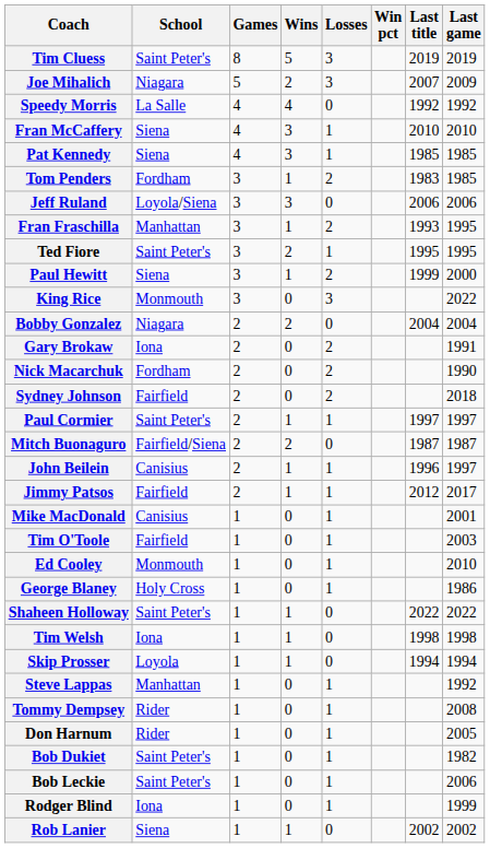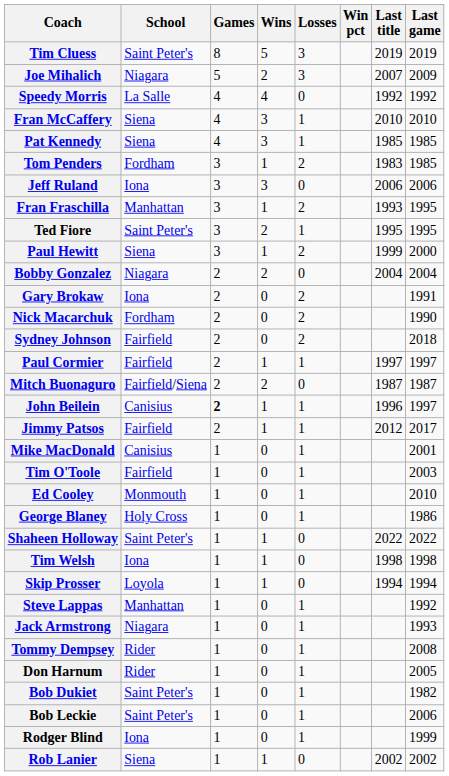Jeff Ruland | School: Loyola/Siena -> Iona
- row: King Rice | Monmouth | 3 | 0 | 3 | 2022
Paul Cormier | School: Saint Peter's -> Fairfield
John Beilein | Games: normal -> bold
+ row: Jack Armstrong | Niagara | 1 | 0 | 1 | 1993
